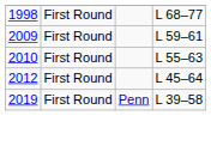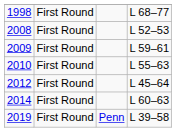+ row: 2008 | First Round | L 52–53
+ row: 2014 | First Round | L 60–63
